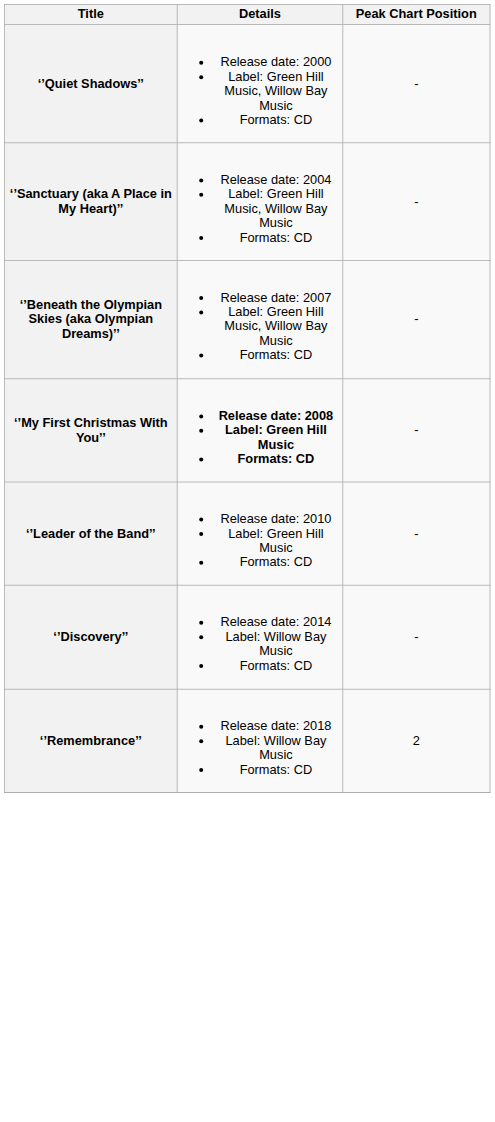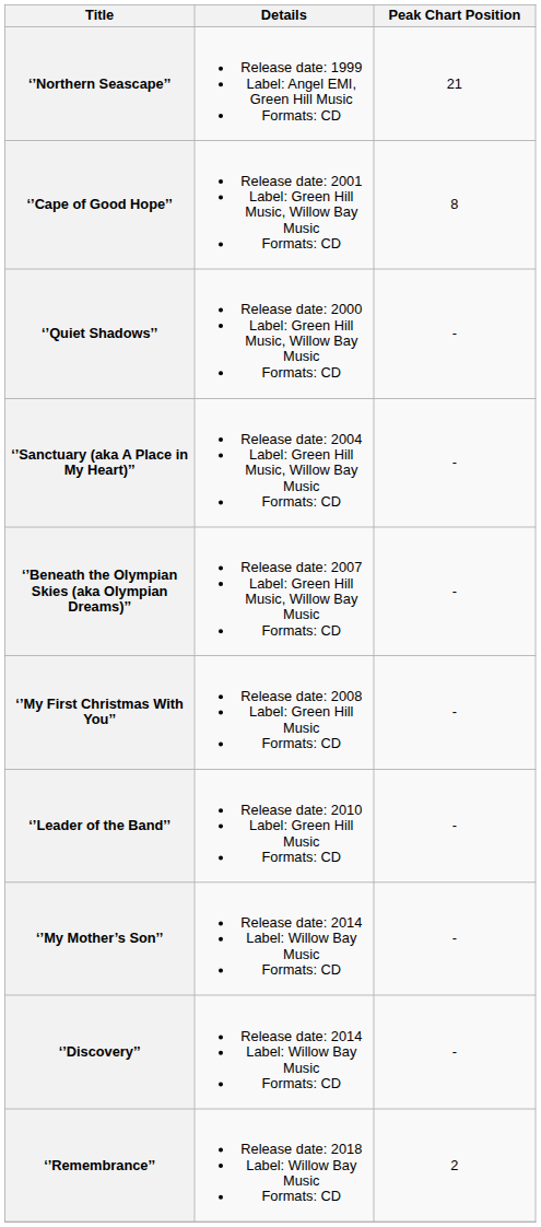+ row: ‘’Northern Seascape’’ | Release date: 1999 Label: Angel EMI, Green Hill Music Formats: CD | 21
+ row: ‘’Cape of Good Hope’’ | Release date: 2001 Label: Green Hill Music, Willow Bay Music Formats: CD | 8
‘’My First Christmas With You’’ | Details: bold -> normal
+ row: ‘’My Mother’s Son’’ | Release date: 2014 Label: Willow Bay Music Formats: CD | -
